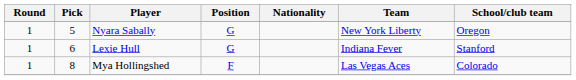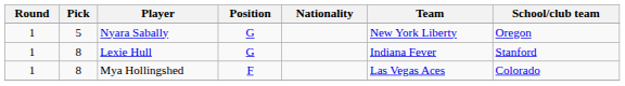Lexie Hull | Pick: 6 -> 8
